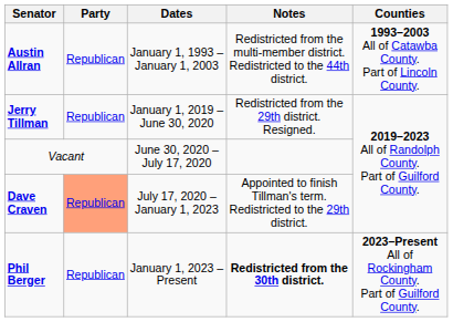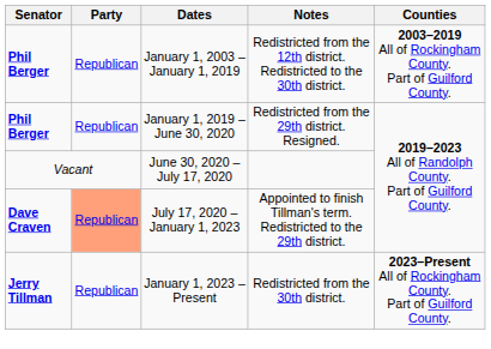- row: Austin Allran | Republican | January 1, 1993 – January 1, 2003 | Redistricted from the multi-member district. Redistricted to the 44th district. | 1993–2003 All of Catawba County. Part of Lincoln County.
+ row: Phil Berger | Republican | January 1, 2003 – January 1, 2019 | Redistricted from the 12th district. Redistricted to the 30th district. | 2003–2019 All of Rockingham County. Part of Guilford County.
January 1, 2019 – June 30, 2020 | Senator: Jerry Tillman -> Phil Berger
January 1, 2023 – Present | Senator: Phil Berger -> Jerry Tillman
January 1, 2023 – Present | Notes: bold -> normal
